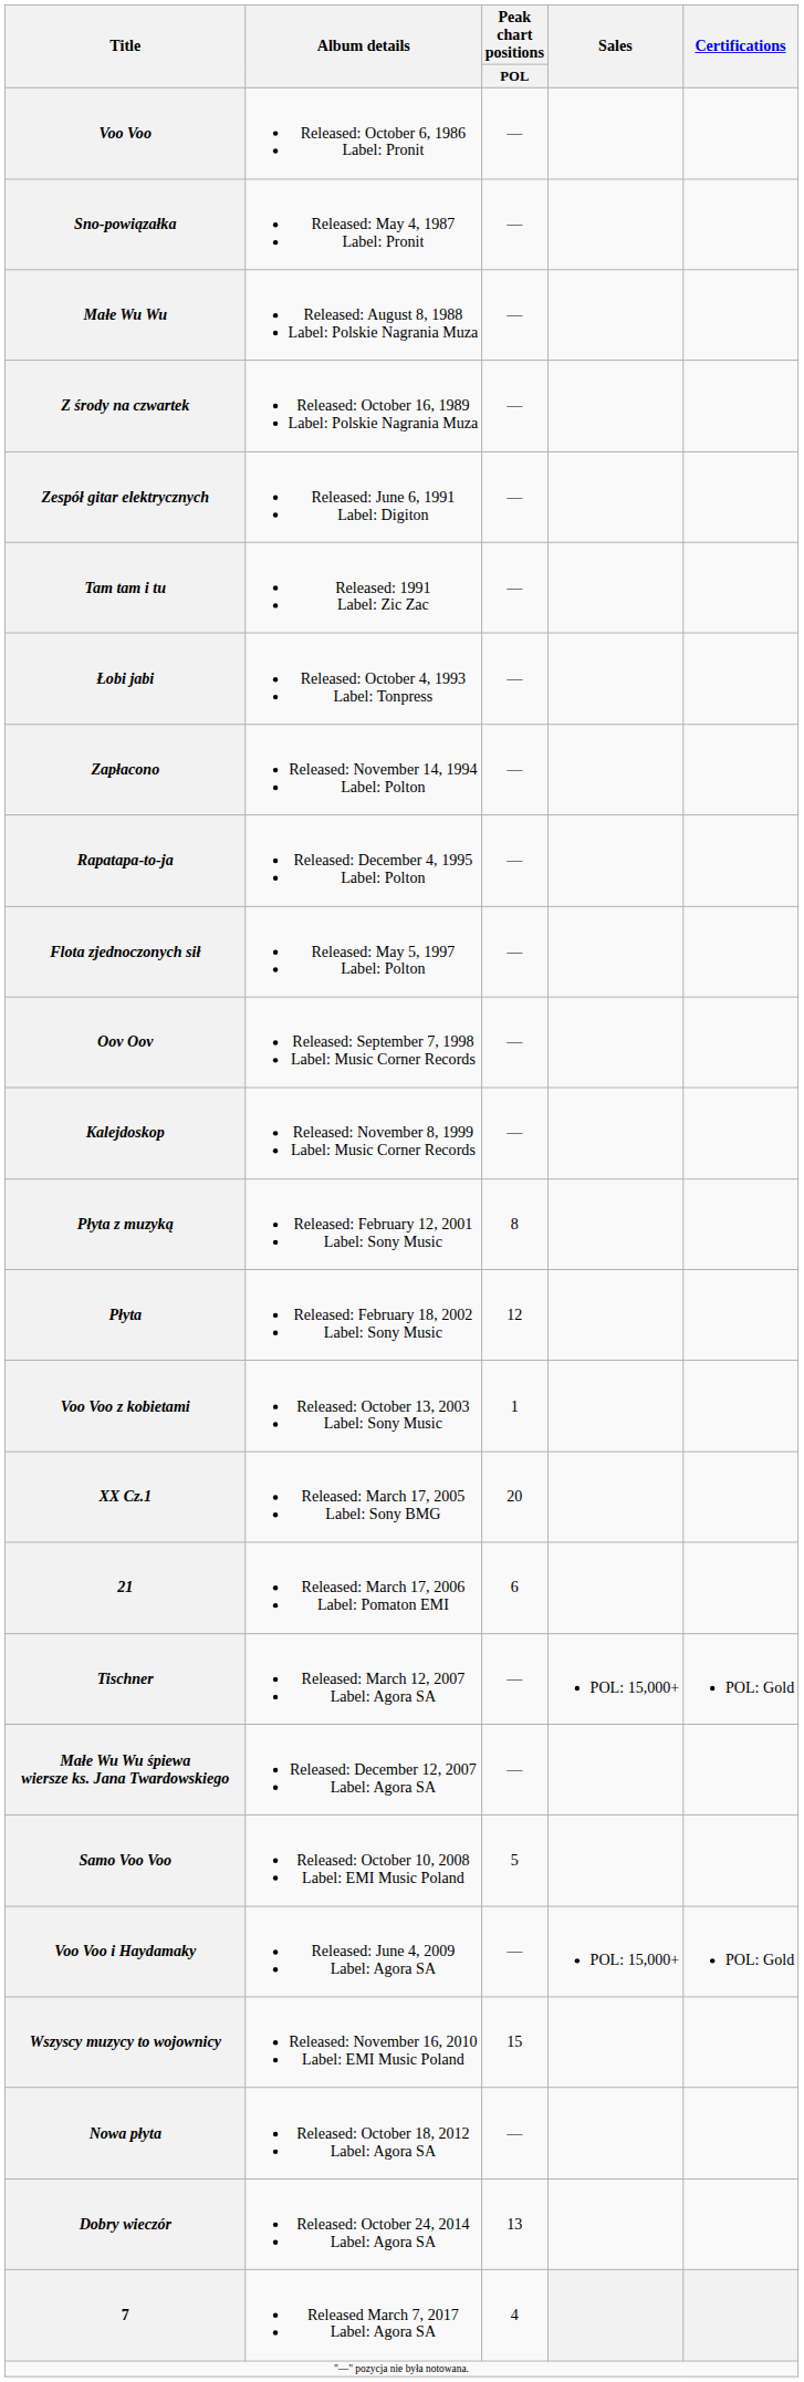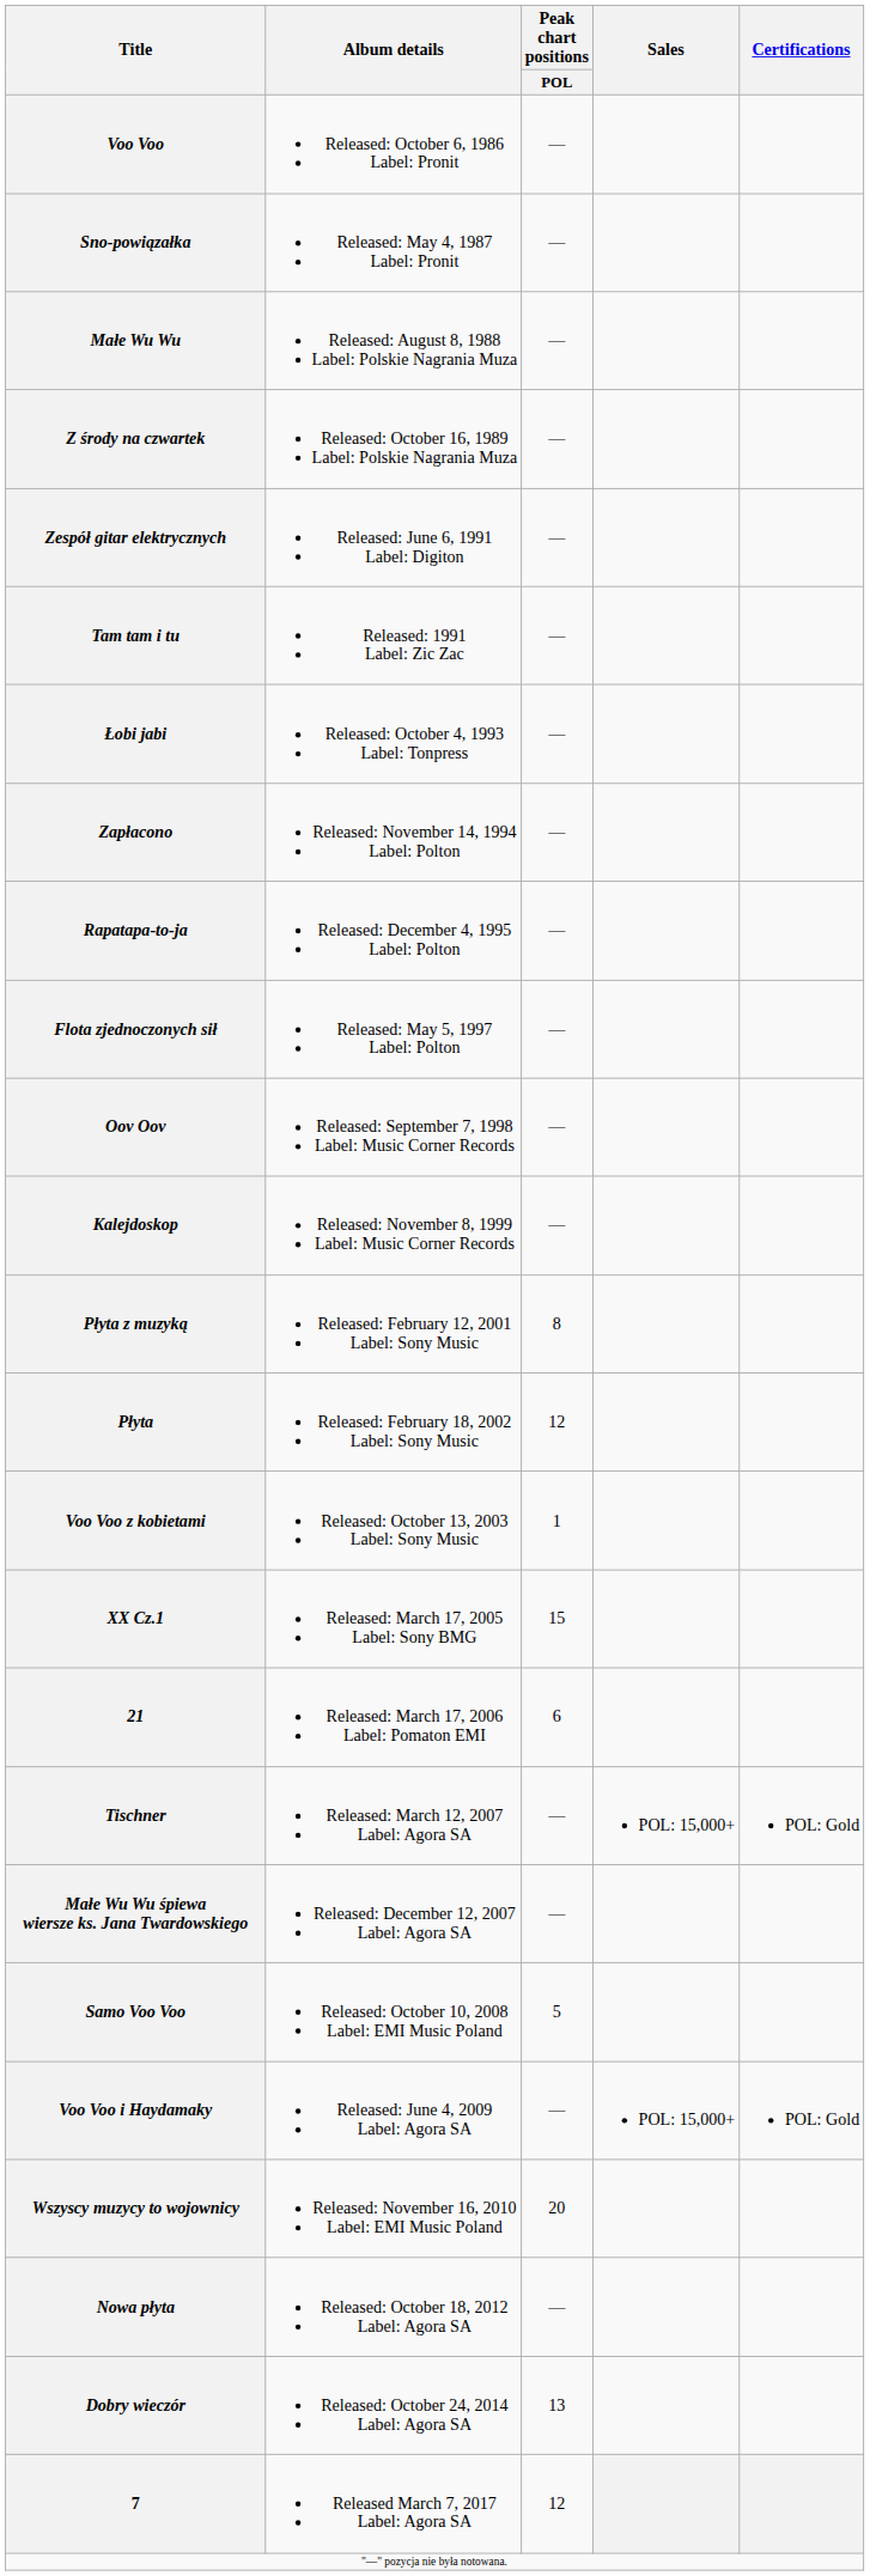XX Cz.1 | Peak chart positions / POL: 20 -> 15
Wszyscy muzycy to wojownicy | Peak chart positions / POL: 15 -> 20
7 | Peak chart positions / POL: 4 -> 12
